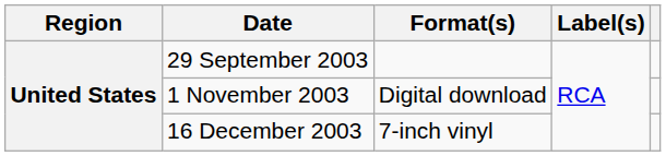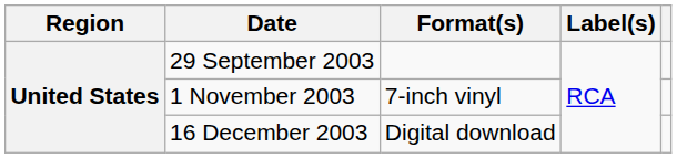1 November 2003 | Format(s): Digital download -> 7-inch vinyl
16 December 2003 | Format(s): 7-inch vinyl -> Digital download
